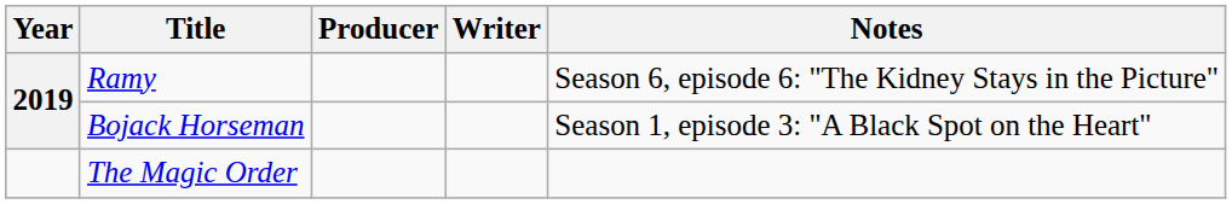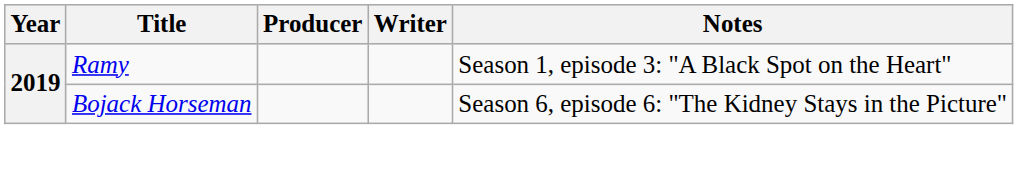Ramy | Notes: Season 6, episode 6: "The Kidney Stays in the Picture" -> Season 1, episode 3: "A Black Spot on the Heart"
Bojack Horseman | Notes: Season 1, episode 3: "A Black Spot on the Heart" -> Season 6, episode 6: "The Kidney Stays in the Picture"
- row: The Magic Order
